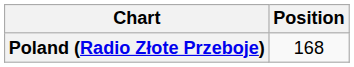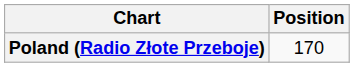Poland (Radio Złote Przeboje) | Position: 168 -> 170
